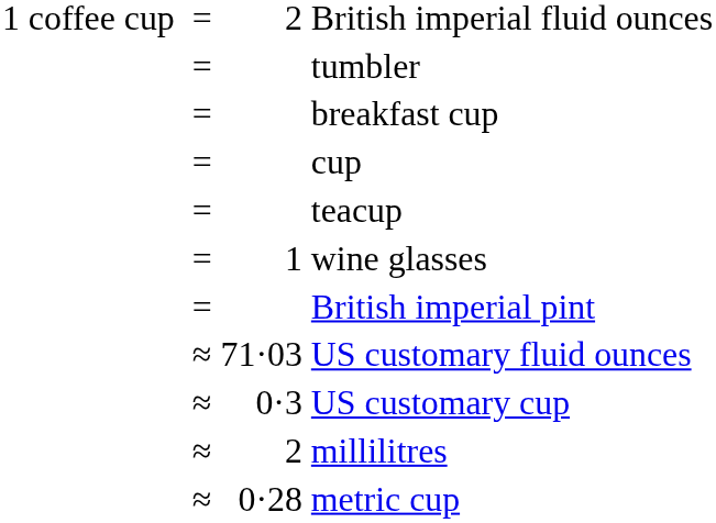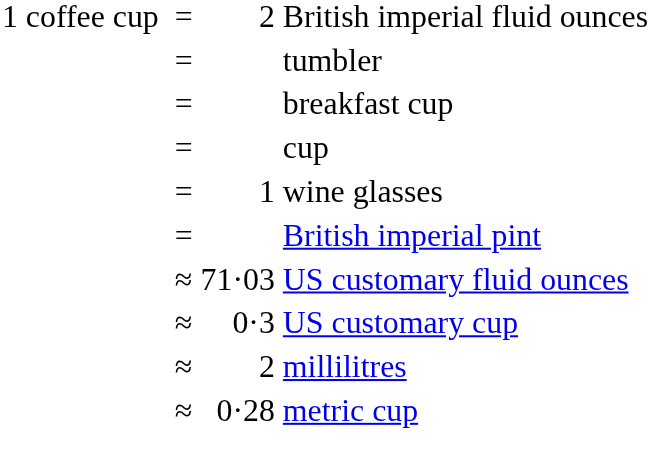- row: = | teacup
